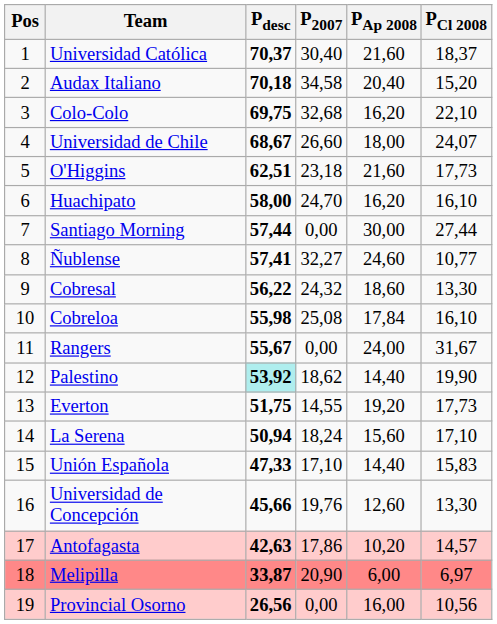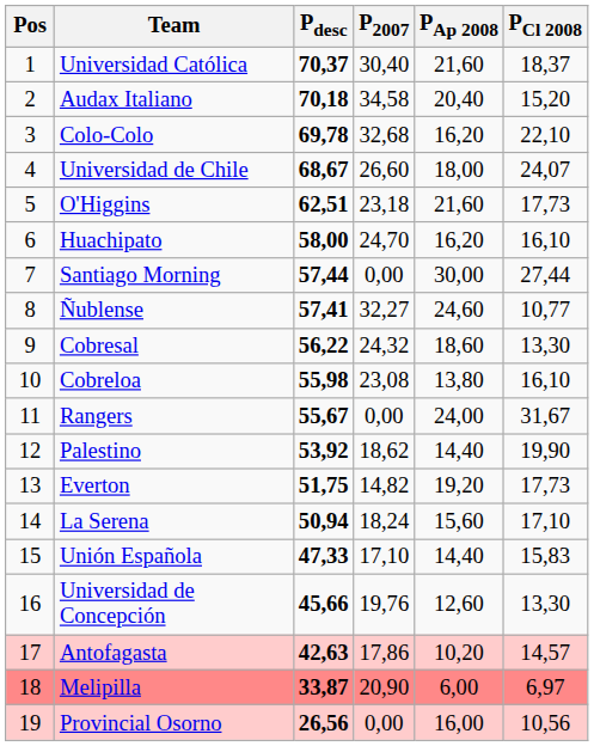Colo-Colo | Pdesc: 69,75 -> 69,78
Cobreloa | P2007: 25,08 -> 23,08
Cobreloa | PAp 2008: 17,84 -> 13,80
Palestino | Pdesc: paleturquoise background -> no background
Everton | P2007: 14,55 -> 14,82
